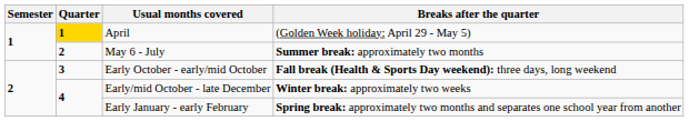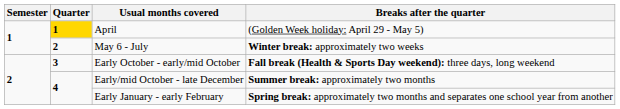May 6 - July | Breaks after the quarter: Summer break: approximately two months -> Winter break: approximately two weeks
Early/mid October - late December | Breaks after the quarter: Winter break: approximately two weeks -> Summer break: approximately two months
